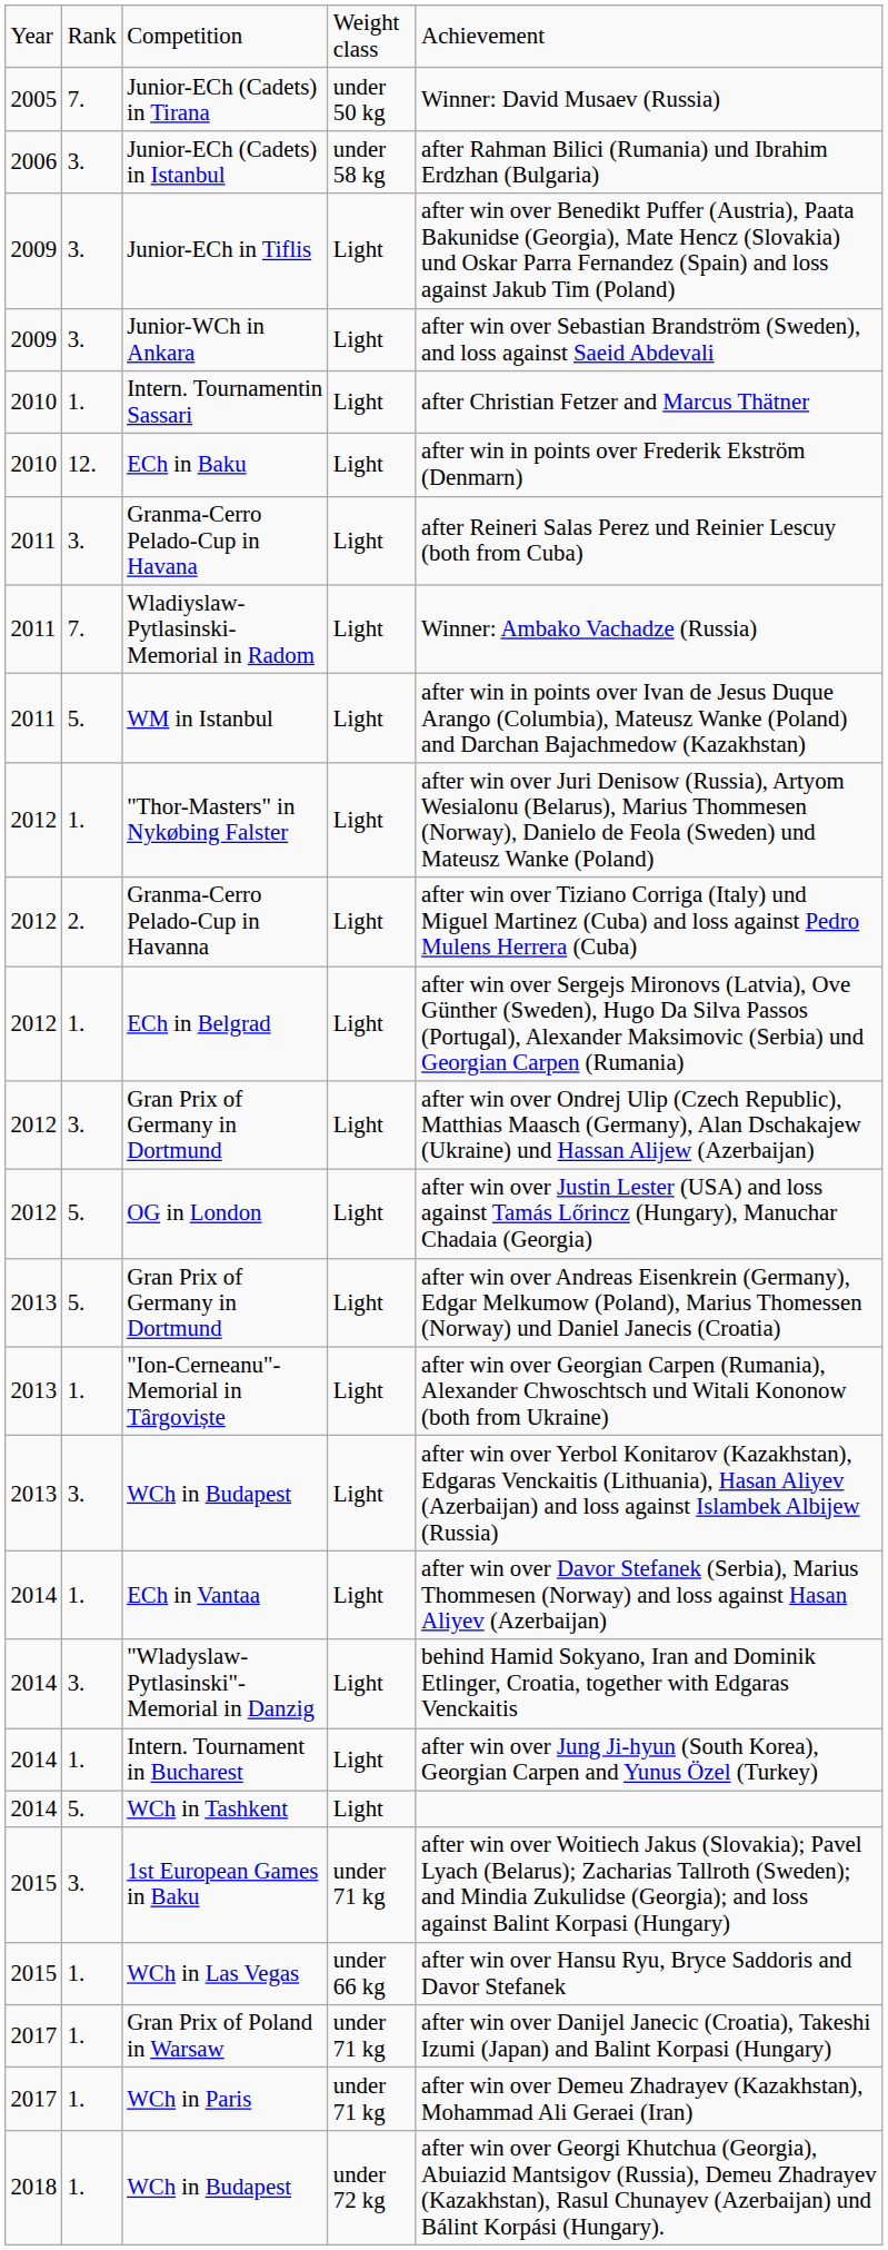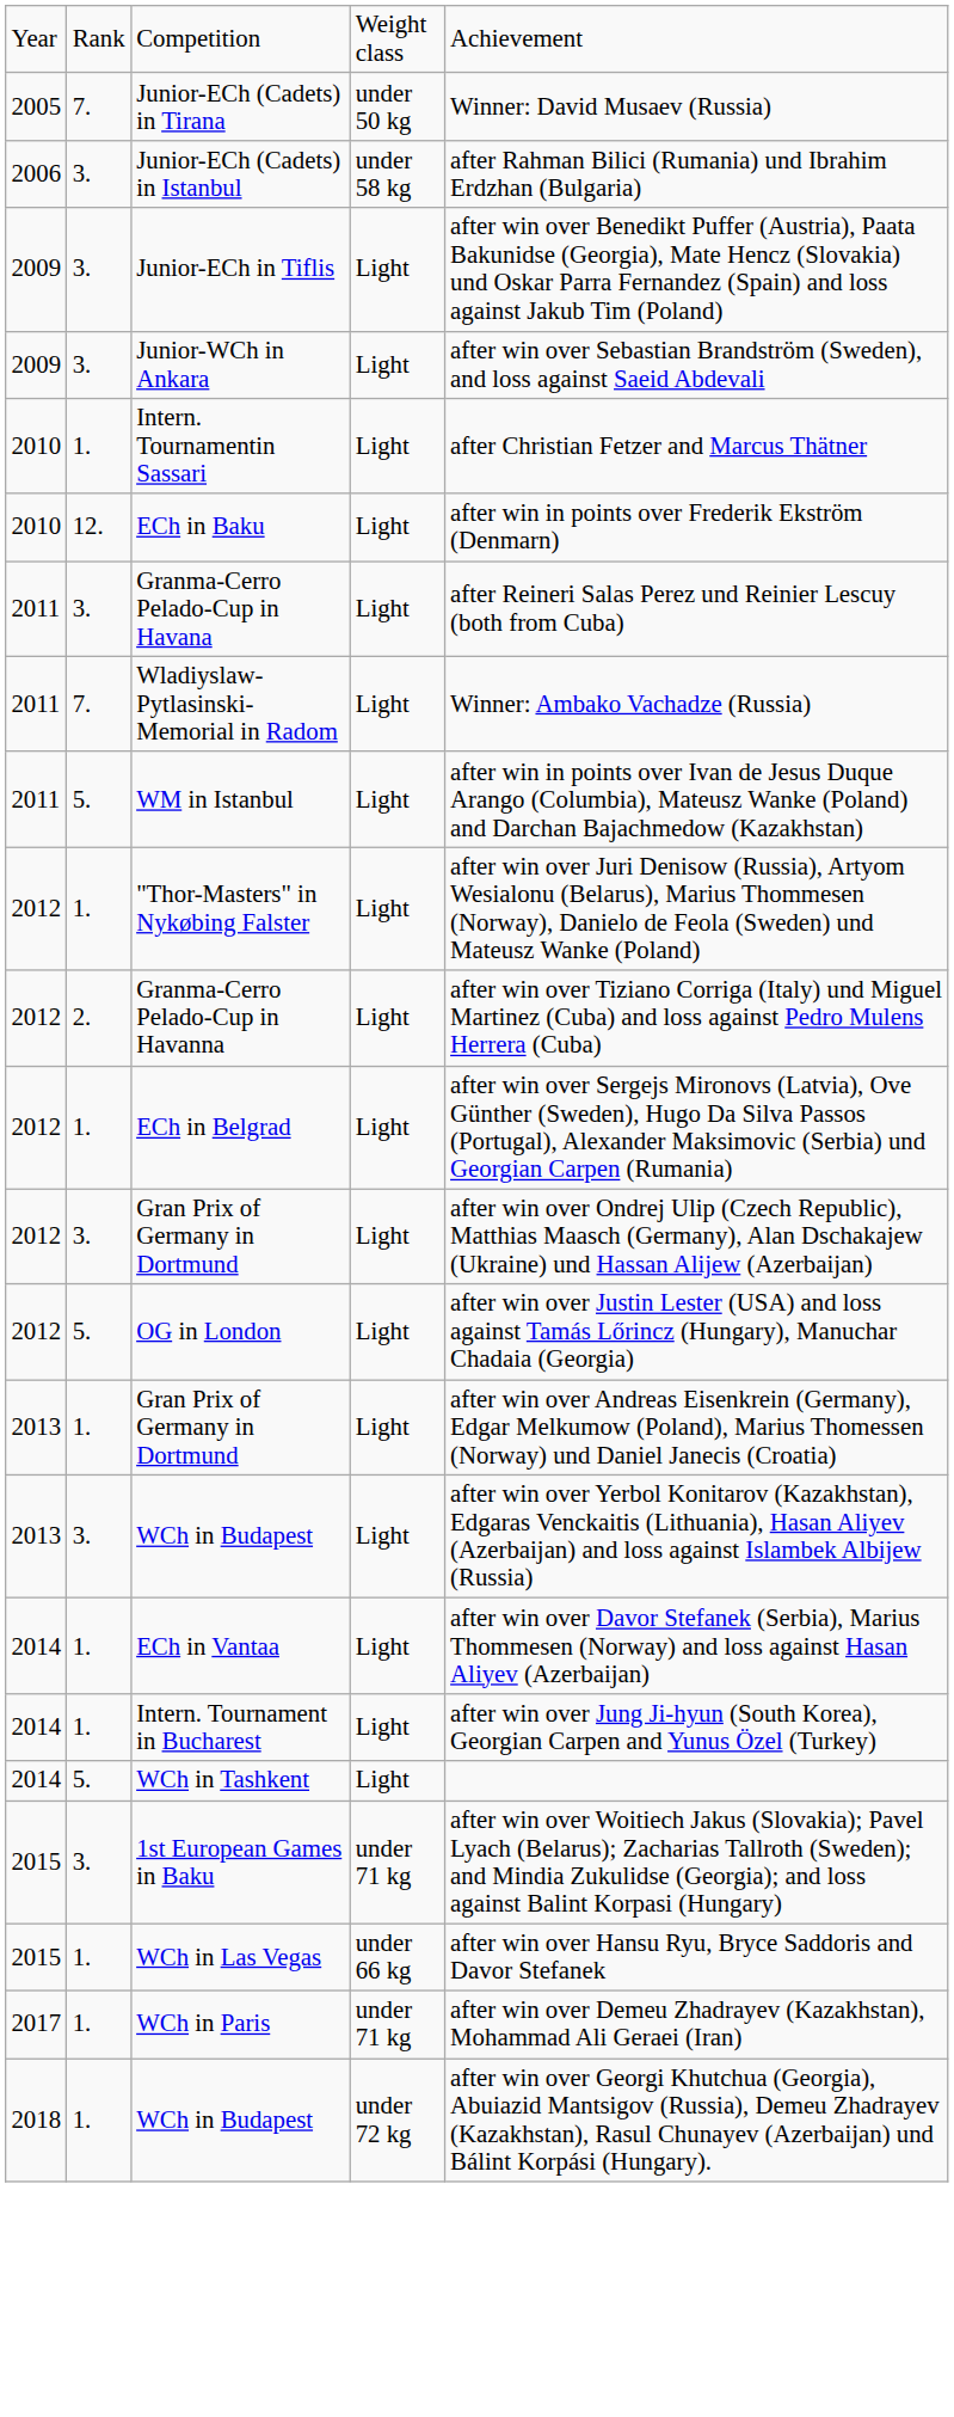2013 / Gran Prix of Germany in Dortmund | column 2: 5. -> 1.
- row: 2013 | 1. | "Ion-Cerneanu"-Memorial in Târgoviște | Light | after win over Georgian Carpen (Rumania), Alexander Chwoschtsch und Witali Kononow (both from Ukraine)
- row: 2014 | 3. | "Wladyslaw-Pytlasinski"-Memorial in Danzig | Light | behind Hamid Sokyano, Iran and Dominik Etlinger, Croatia, together with Edgaras Venckaitis
- row: 2017 | 1. | Gran Prix of Poland in Warsaw | under 71 kg | after win over Danijel Janecic (Croatia), Takeshi Izumi (Japan) and Balint Korpasi (Hungary)
